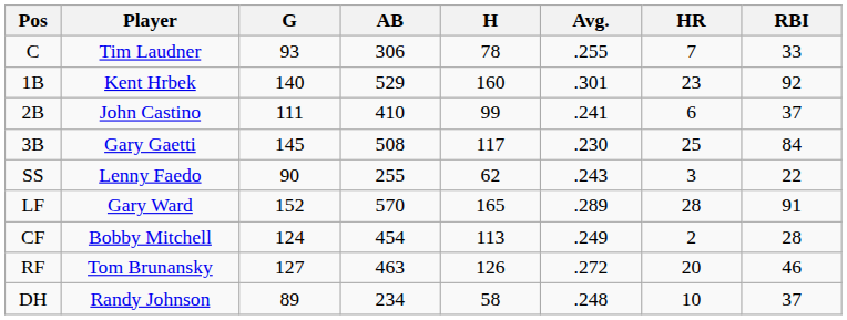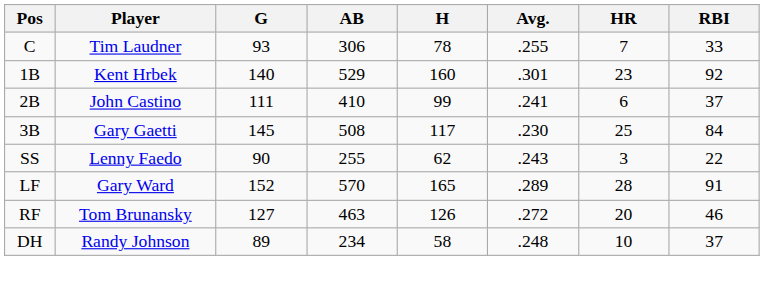- row: CF | Bobby Mitchell | 124 | 454 | 113 | .249 | 2 | 28
